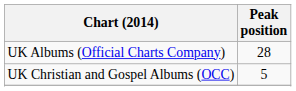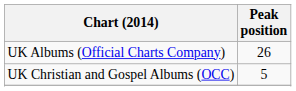UK Albums (Official Charts Company) | Peak position: 28 -> 26
